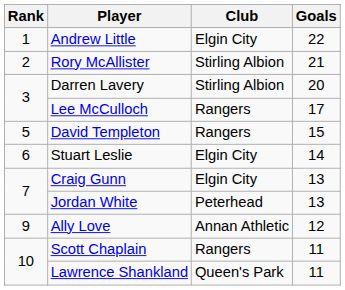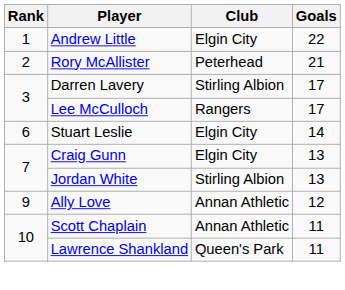Rory McAllister | Club: Stirling Albion -> Peterhead
Darren Lavery | Goals: 20 -> 17
- row: 5 | David Templeton | Rangers | 15
Jordan White | Club: Peterhead -> Stirling Albion
Scott Chaplain | Club: Rangers -> Annan Athletic
